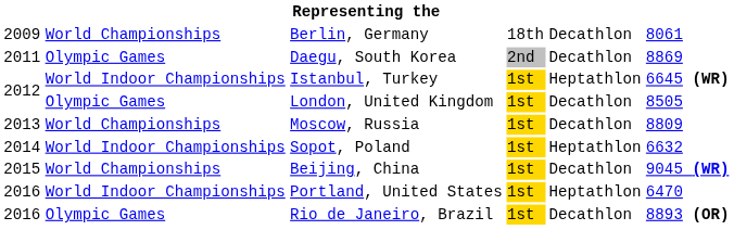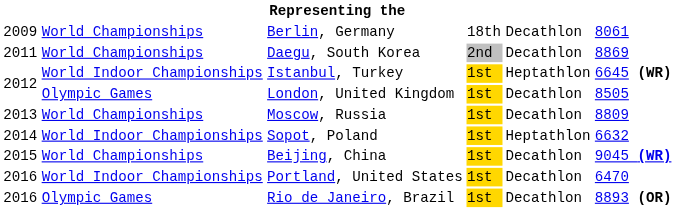Daegu, South Korea | column 2: Olympic Games -> World Championships
Portland, United States | column 5: Heptathlon -> Decathlon
